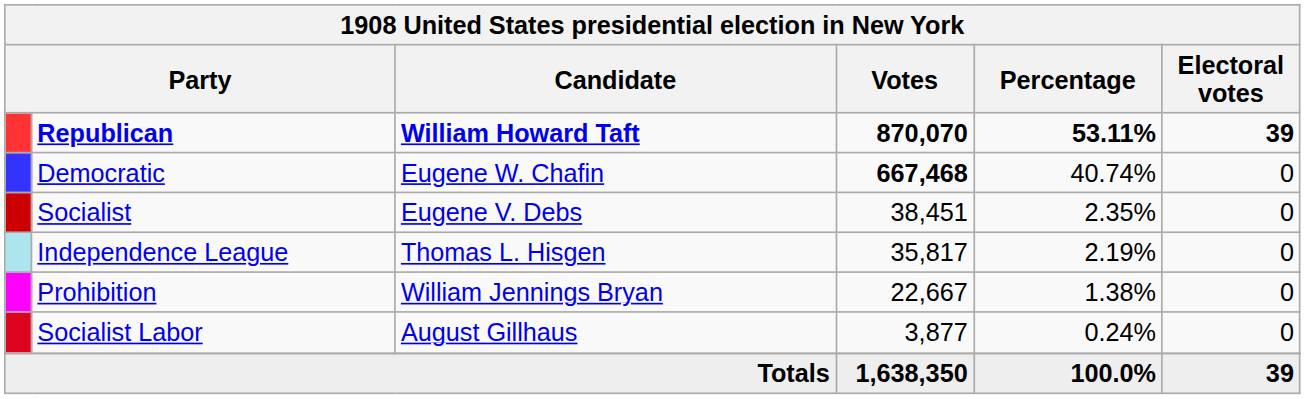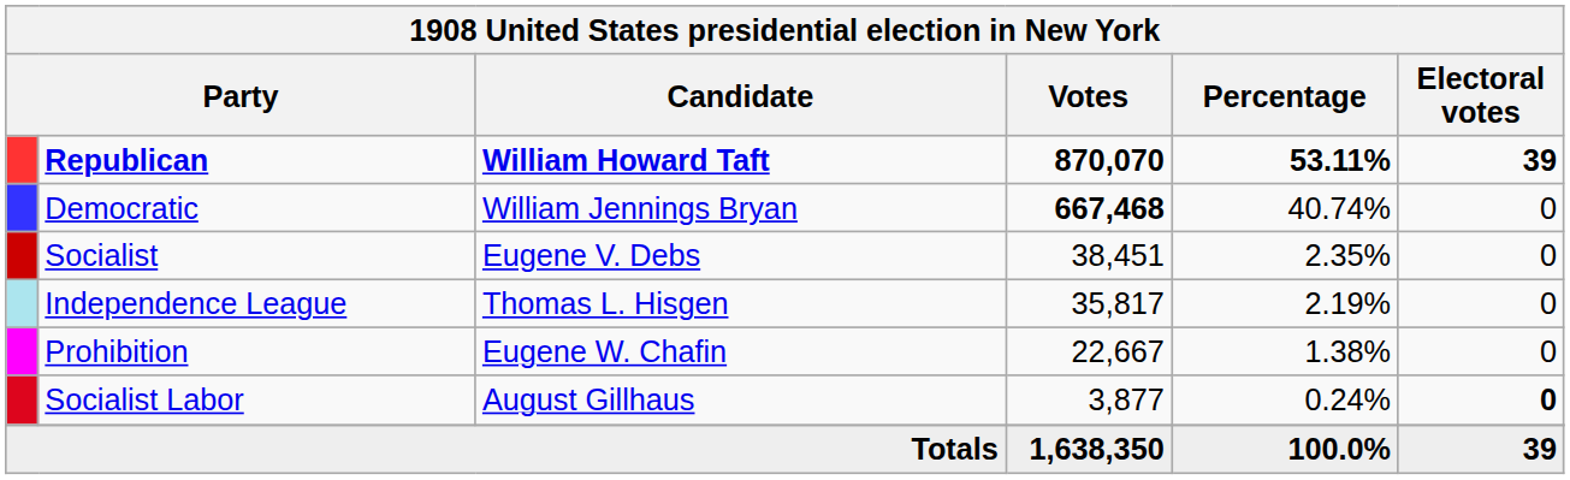Democratic | Candidate: Eugene W. Chafin -> William Jennings Bryan
Prohibition | Candidate: William Jennings Bryan -> Eugene W. Chafin
Socialist Labor | Electoral votes: normal -> bold
